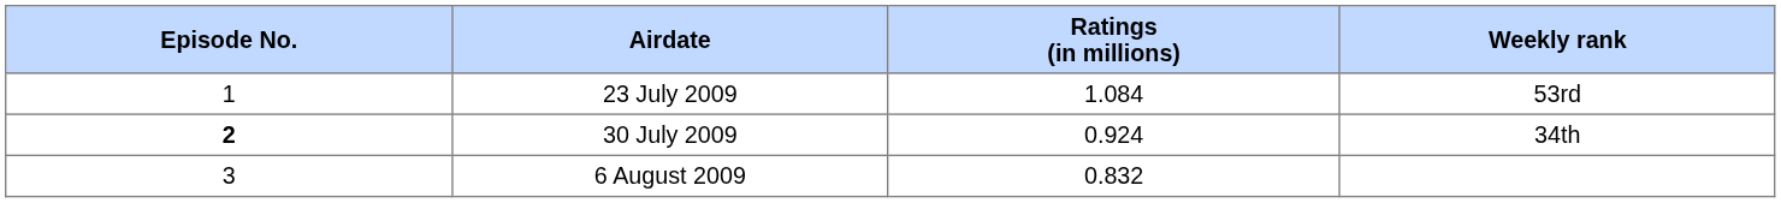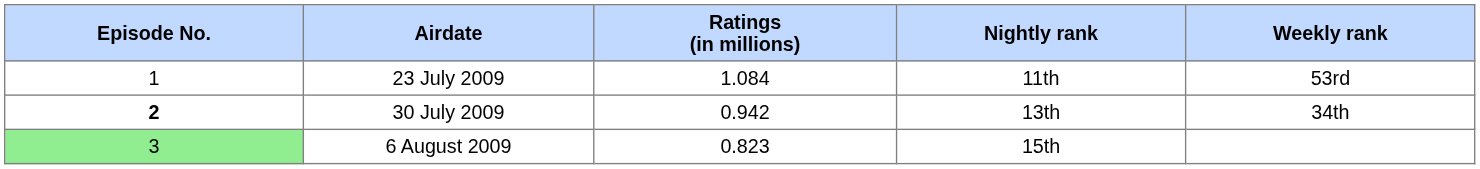+ column: Nightly rank | 11th | 13th | 15th
30 July 2009 | Ratings (in millions): 0.924 -> 0.942
6 August 2009 | Episode No.: no background -> lightgreen background
6 August 2009 | Ratings (in millions): 0.832 -> 0.823
